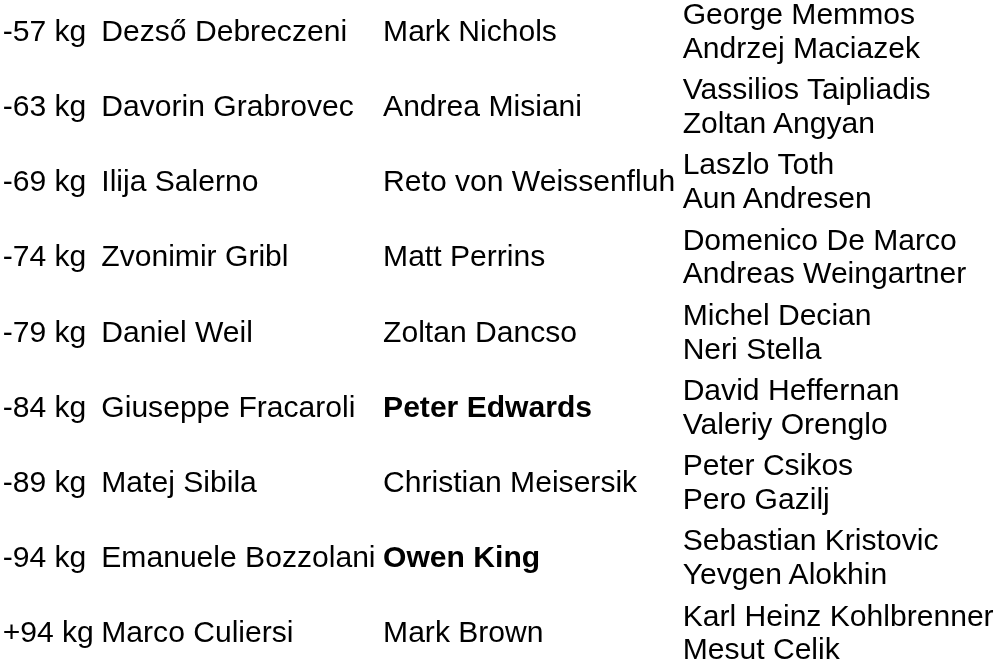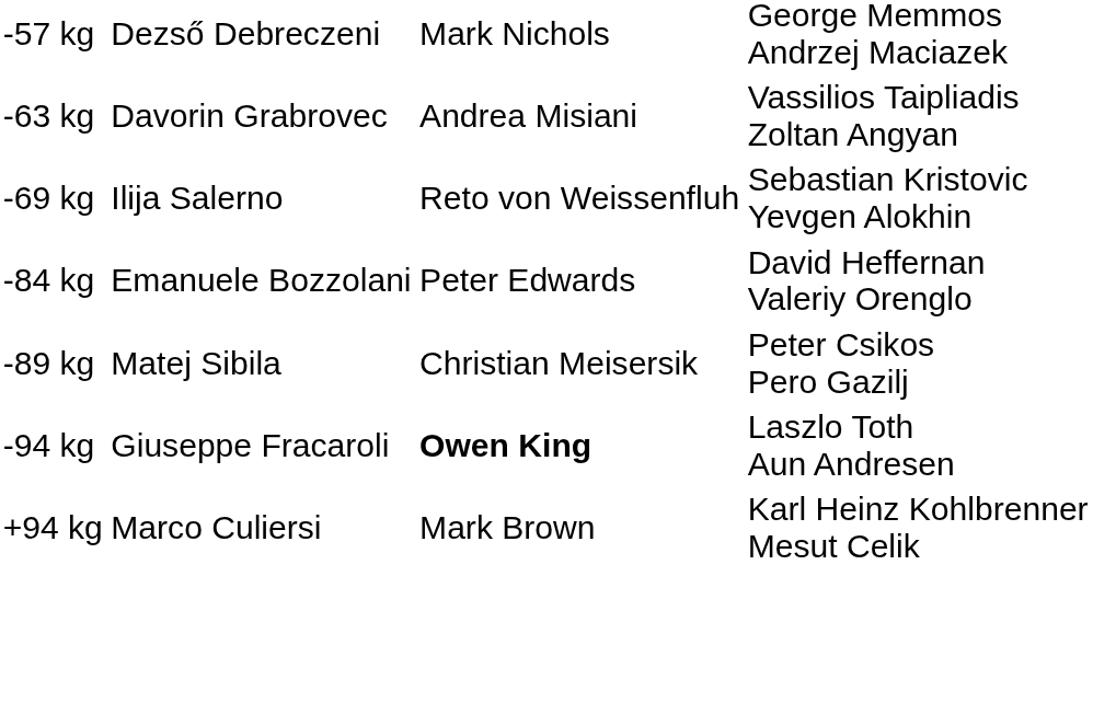-69 kg | column 4: Laszlo Toth Aun Andresen -> Sebastian Kristovic Yevgen Alokhin
- row: -74 kg | Zvonimir Gribl | Matt Perrins | Domenico De Marco Andreas Weingartner
- row: -79 kg | Daniel Weil | Zoltan Dancso | Michel Decian Neri Stella
-84 kg | column 2: Giuseppe Fracaroli -> Emanuele Bozzolani
-84 kg | column 3: bold -> normal
-94 kg | column 2: Emanuele Bozzolani -> Giuseppe Fracaroli
-94 kg | column 4: Sebastian Kristovic Yevgen Alokhin -> Laszlo Toth Aun Andresen
